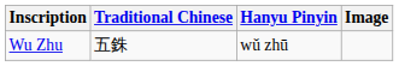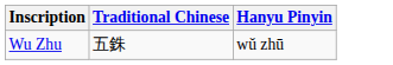- column: Image
